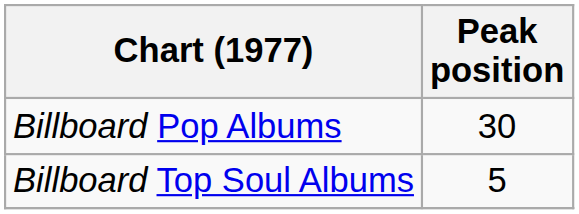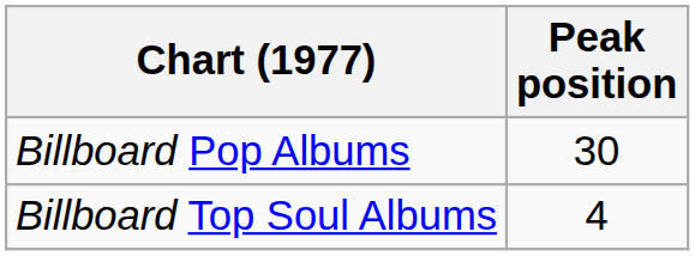Billboard Top Soul Albums | Peak position: 5 -> 4
